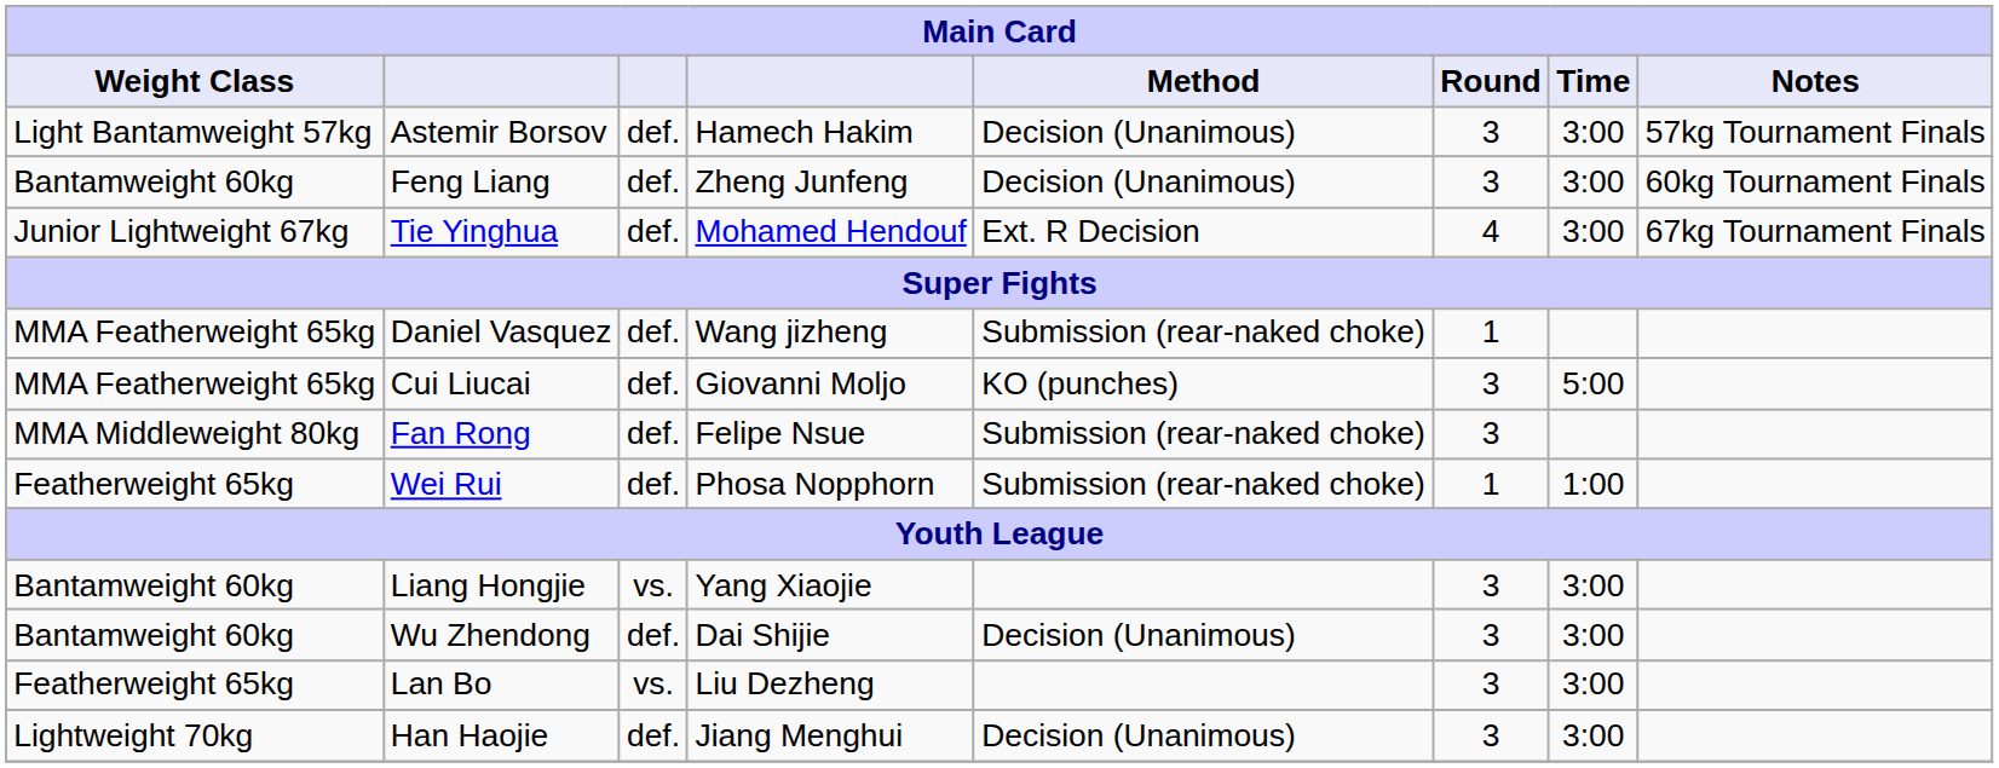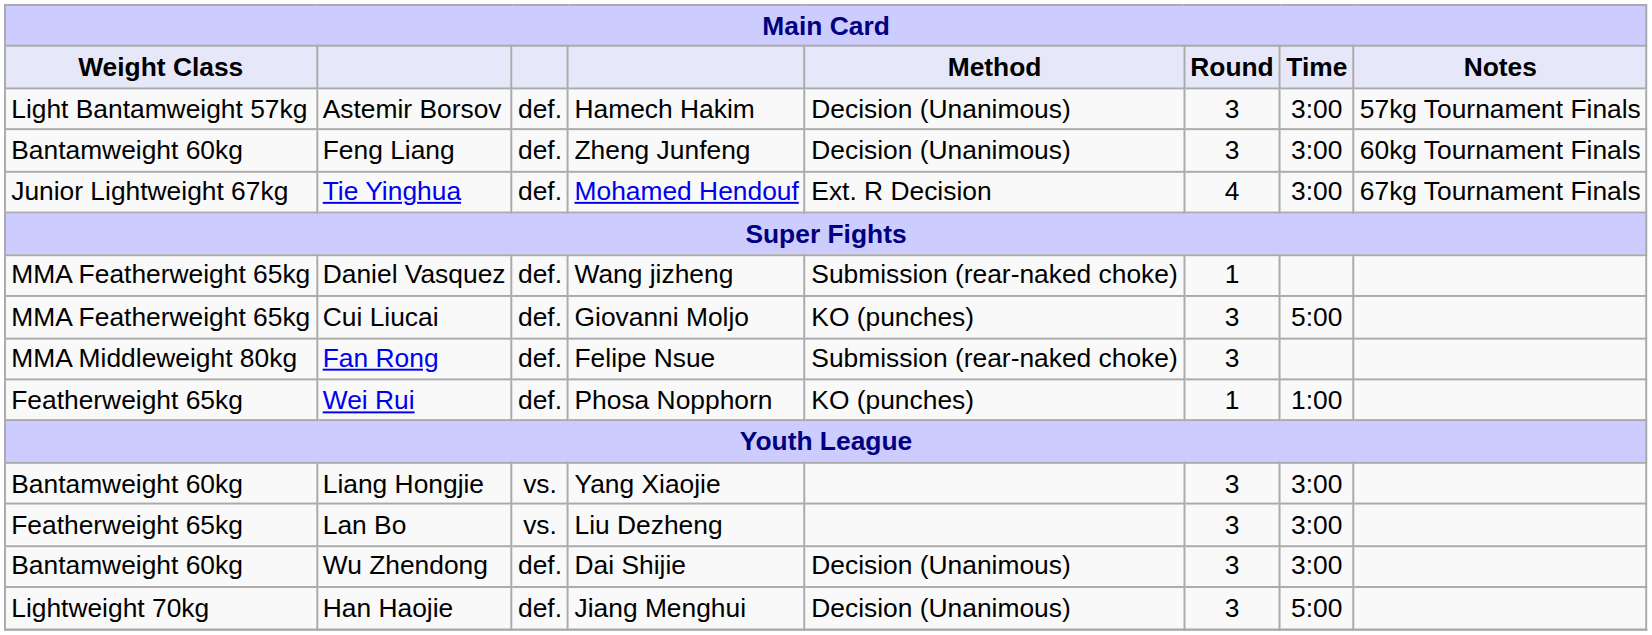Wei Rui | Method: Submission (rear-naked choke) -> KO (punches)
rows swapped: Lan Bo <-> Wu Zhendong
Han Haojie | Time: 3:00 -> 5:00
